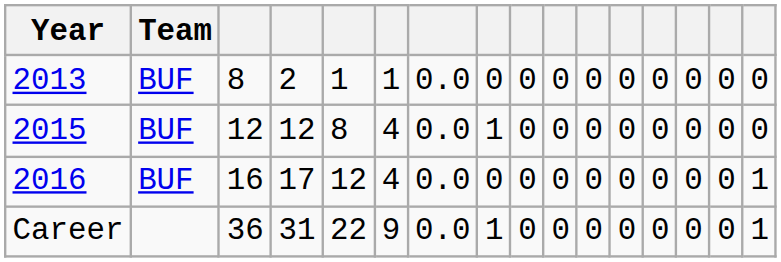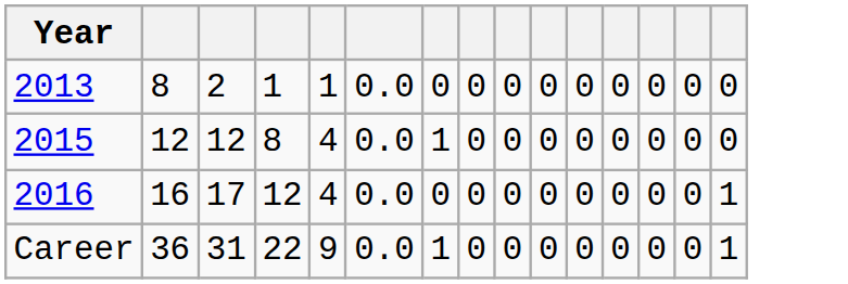- column: Team | BUF | BUF | BUF
